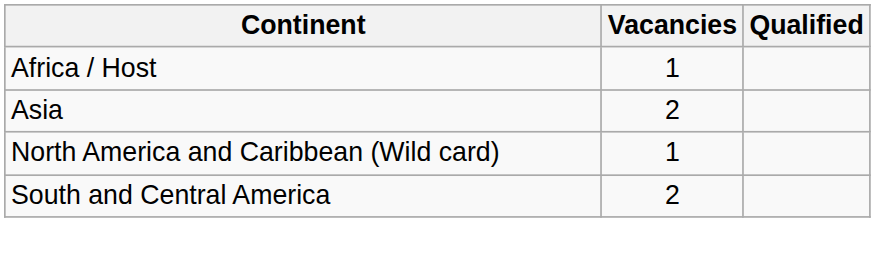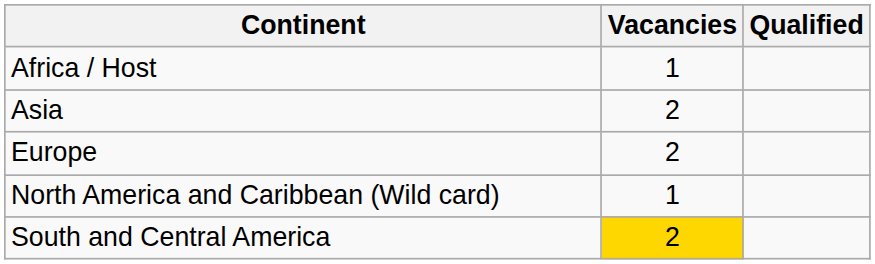+ row: Europe | 2
South and Central America | Vacancies: no background -> gold background
